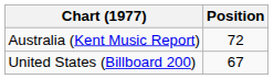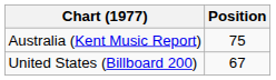Australia (Kent Music Report) | Position: 72 -> 75
